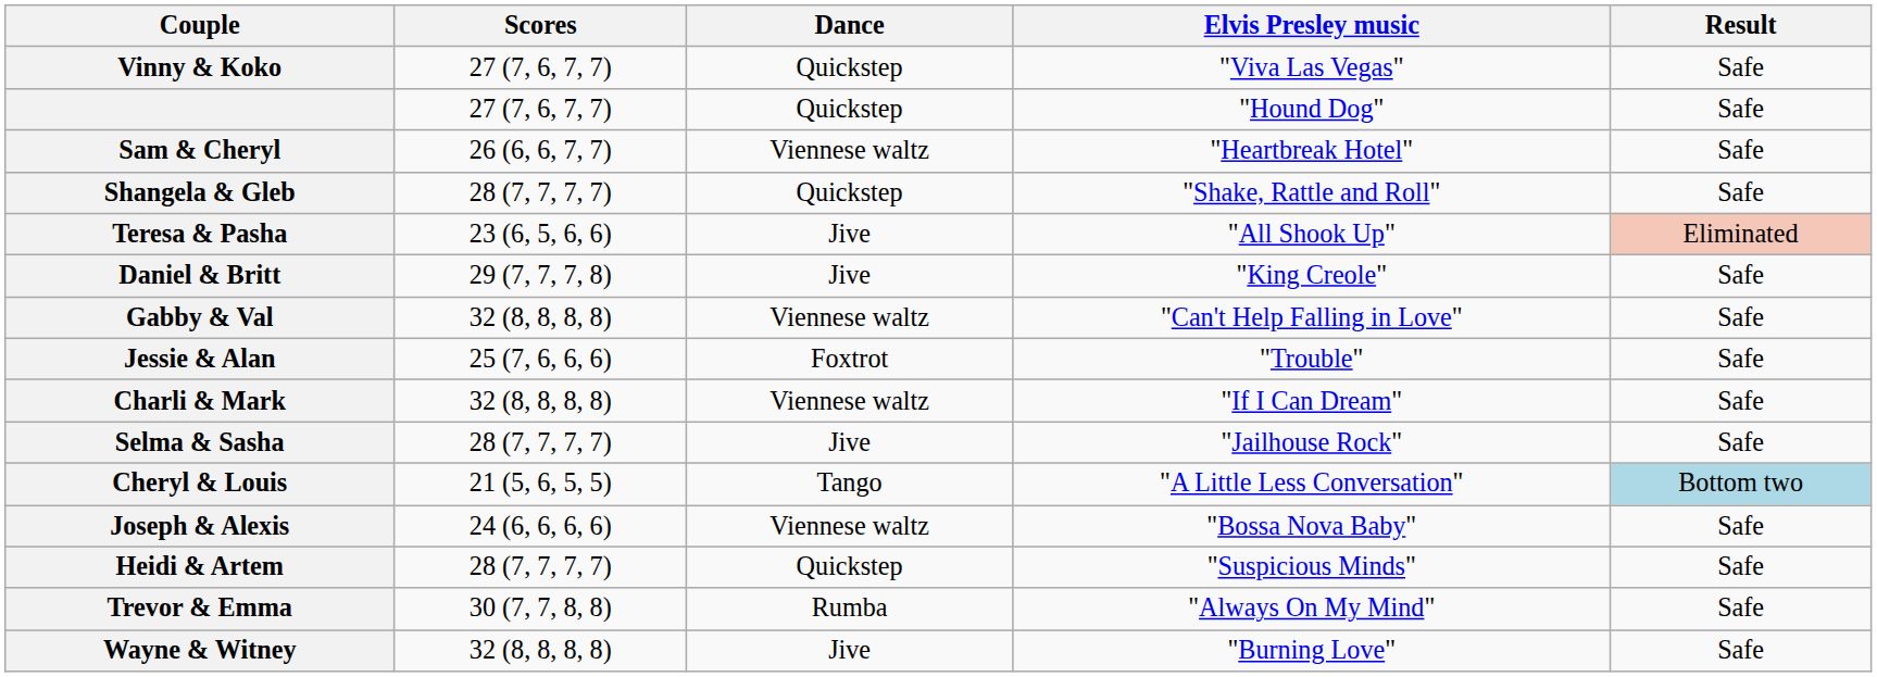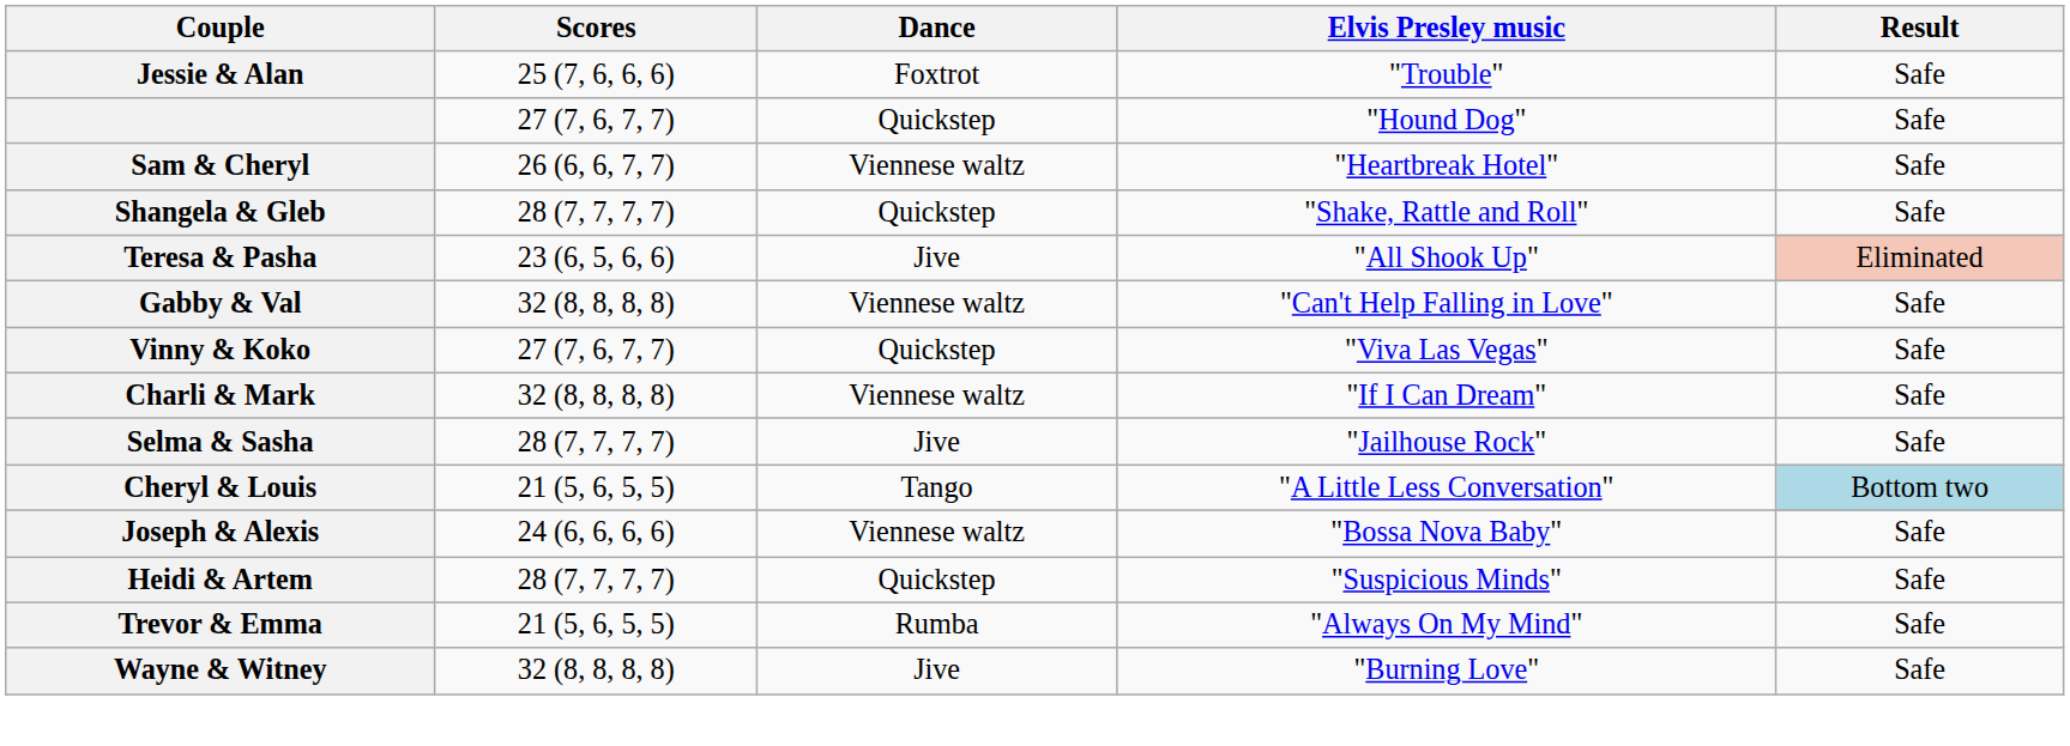rows swapped: Jessie & Alan <-> Vinny & Koko
- row: Daniel & Britt | 29 (7, 7, 7, 8) | Jive | "King Creole" | Safe
Trevor & Emma | Scores: 30 (7, 7, 8, 8) -> 21 (5, 6, 5, 5)
